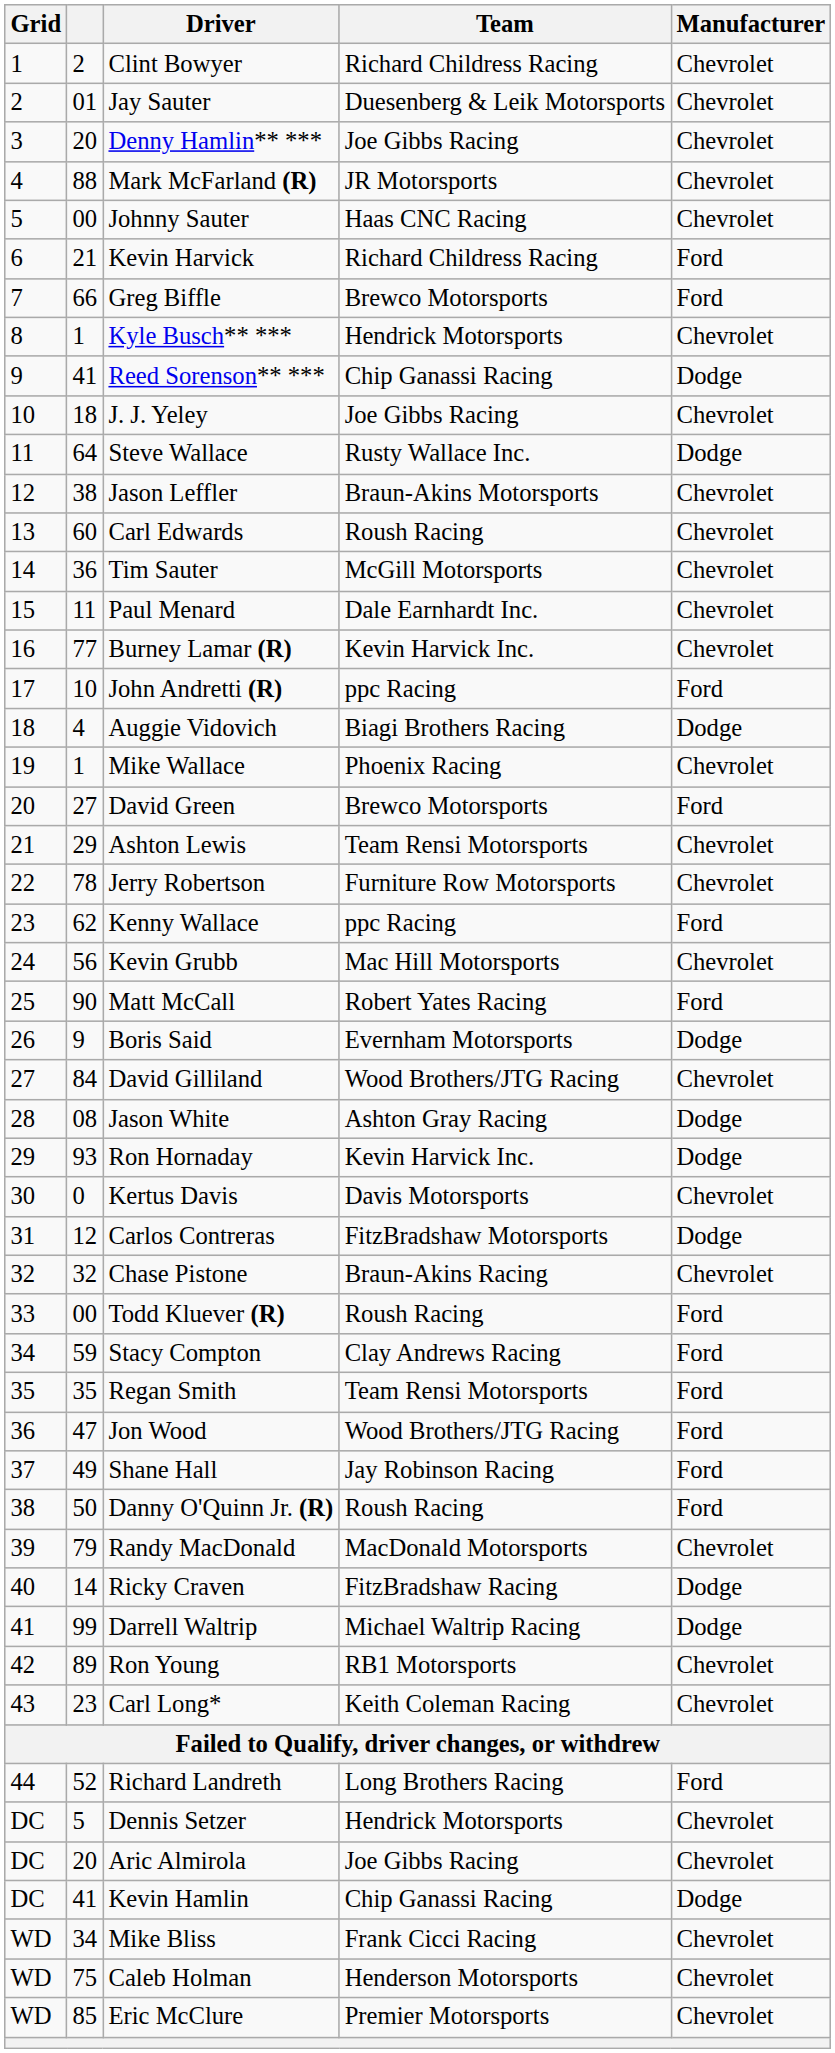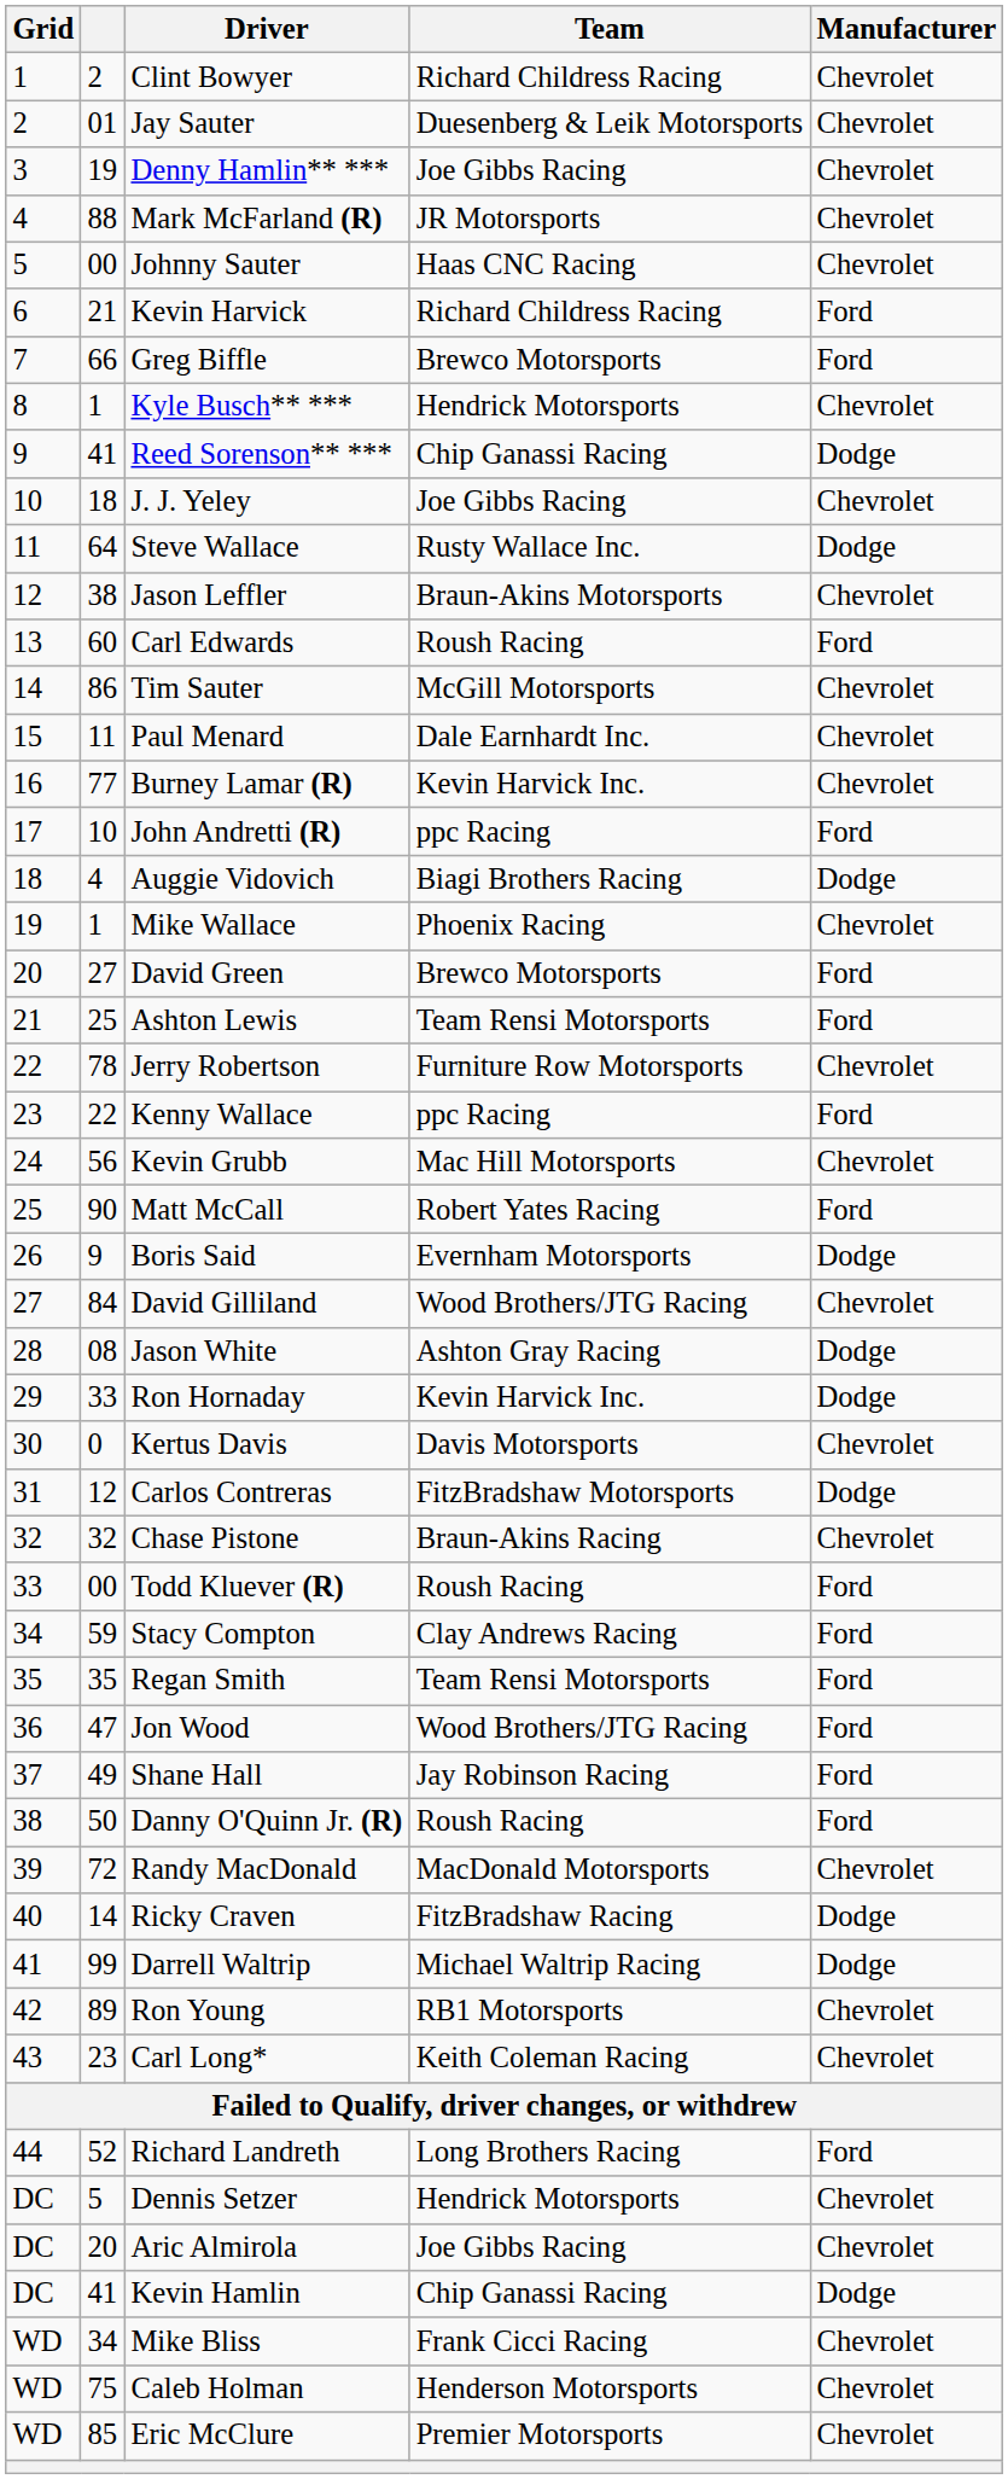Denny Hamlin** *** | column 2: 20 -> 19
Carl Edwards | Manufacturer: Chevrolet -> Ford
Tim Sauter | column 2: 36 -> 86
Ashton Lewis | column 2: 29 -> 25
Ashton Lewis | Manufacturer: Chevrolet -> Ford
Kenny Wallace | column 2: 62 -> 22
Ron Hornaday | column 2: 93 -> 33
Randy MacDonald | column 2: 79 -> 72
